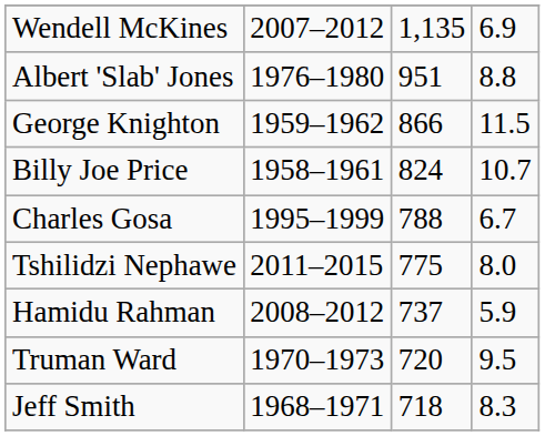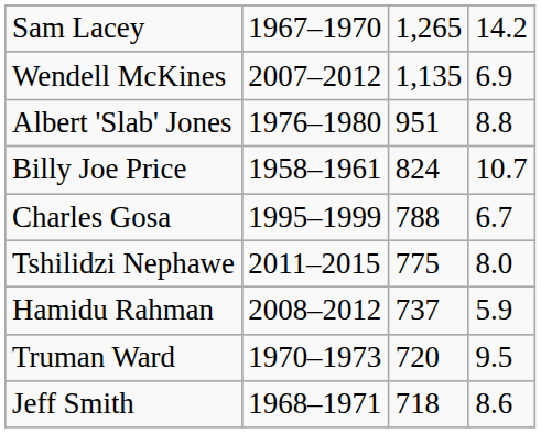+ row: Sam Lacey | 1967–1970 | 1,265 | 14.2
- row: George Knighton | 1959–1962 | 866 | 11.5
Jeff Smith | column 4: 8.3 -> 8.6
